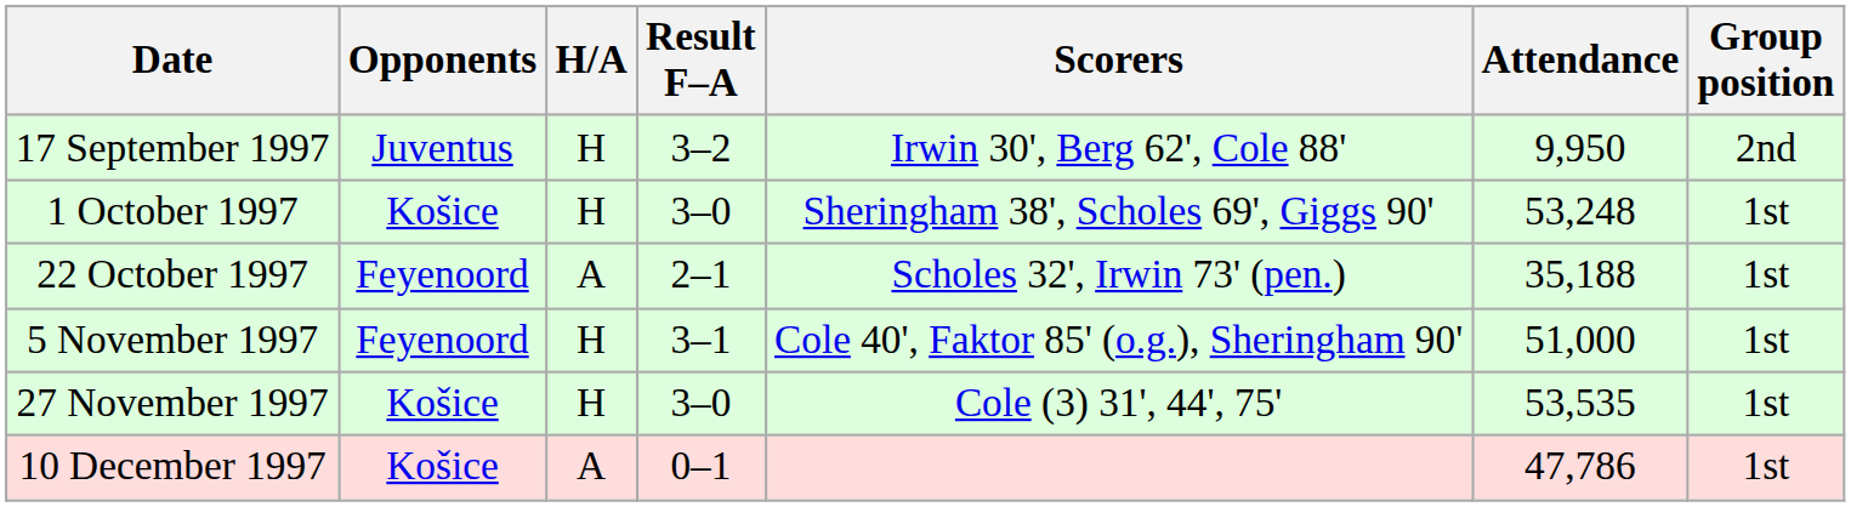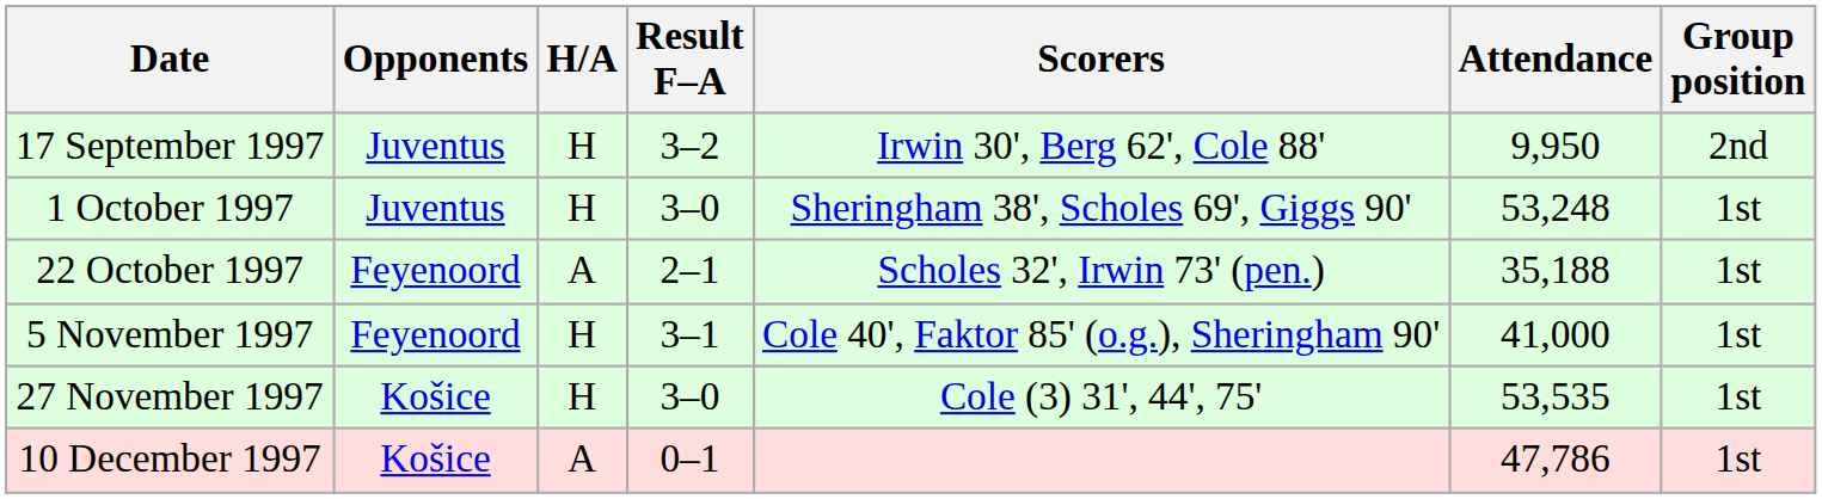1 October 1997 | Opponents: Košice -> Juventus
5 November 1997 | Attendance: 51,000 -> 41,000
